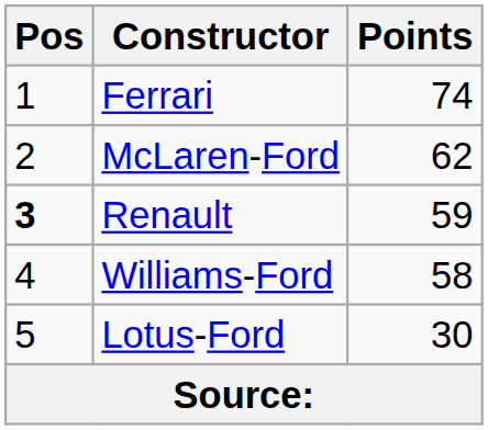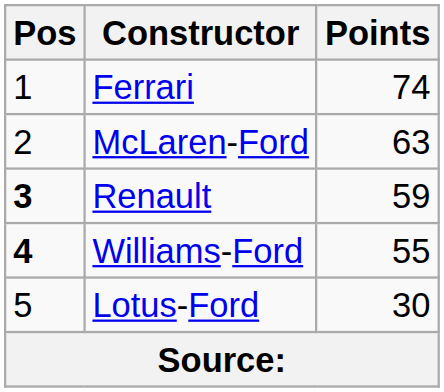McLaren-Ford | Points: 62 -> 63
Williams-Ford | Pos: normal -> bold
Williams-Ford | Points: 58 -> 55
